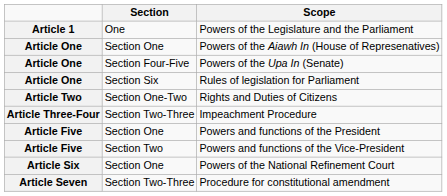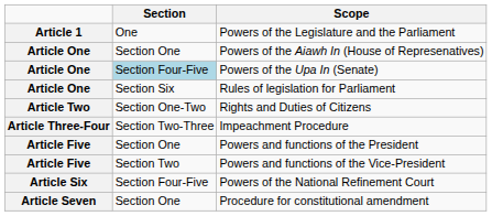Powers of the Upa In (Senate) | Section: no background -> lightblue background
Powers of the National Refinement Court | Section: Section One -> Section Four-Five
Procedure for constitutional amendment | Section: Section Two-Three -> Section One
